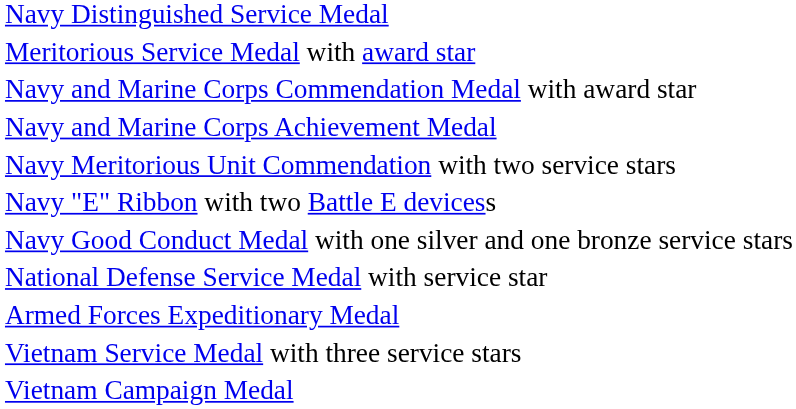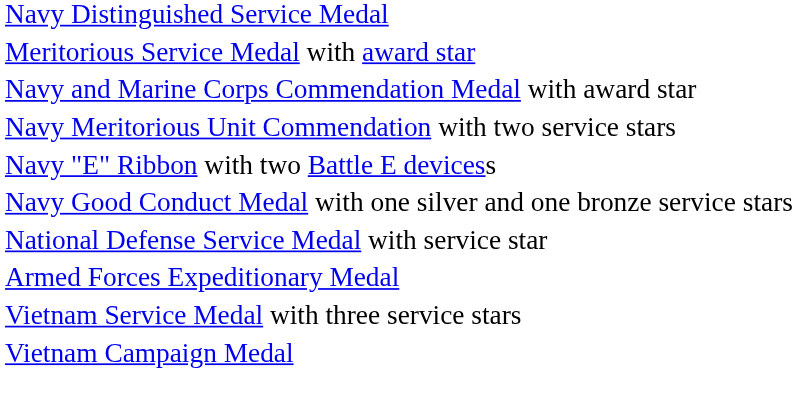- row: Navy and Marine Corps Achievement Medal
